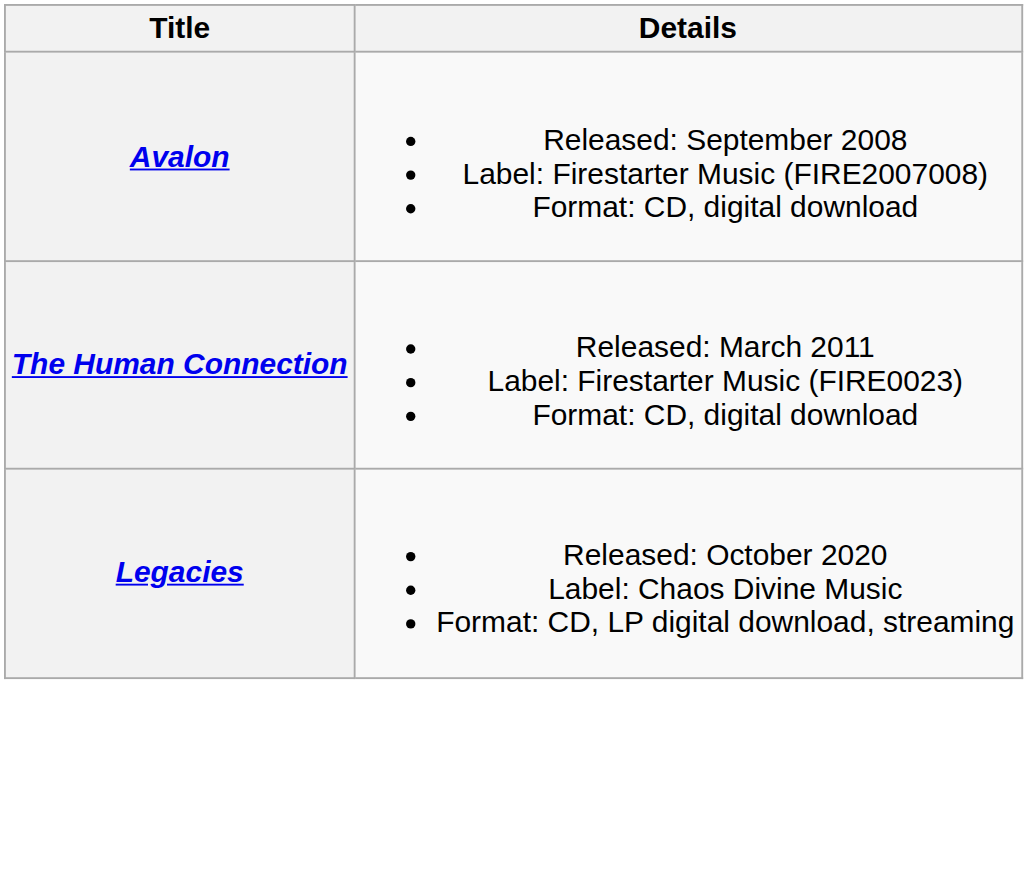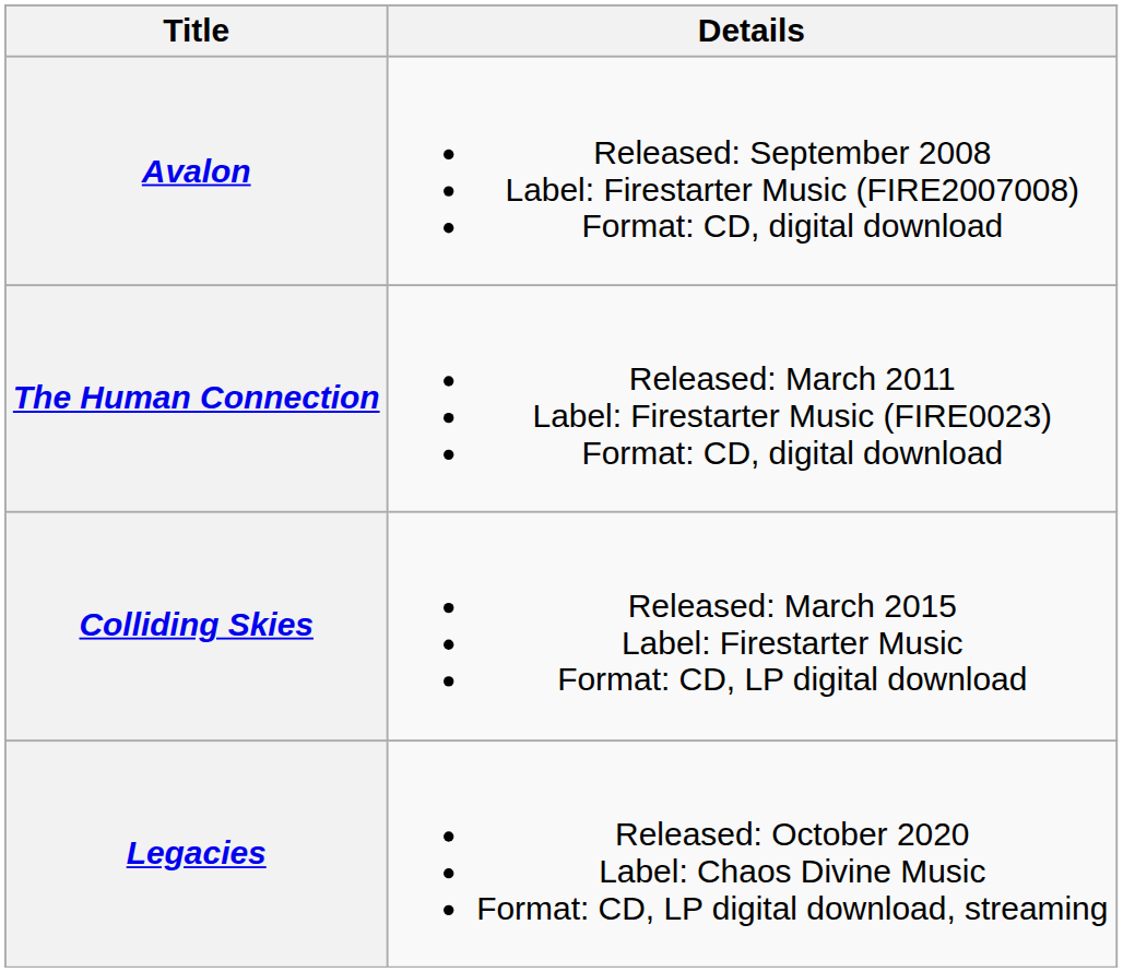+ row: Colliding Skies | Released: March 2015 Label: Firestarter Music Format: CD, LP digital download
